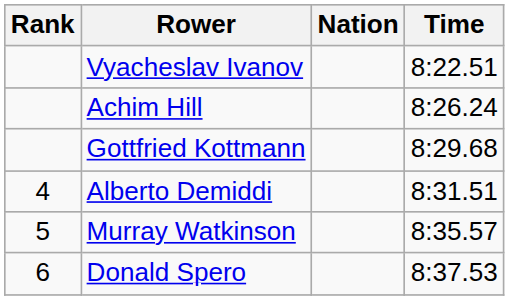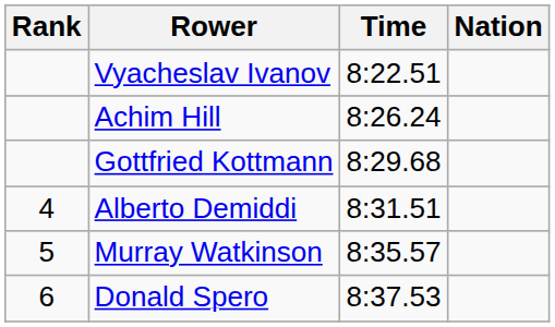columns swapped: Nation <-> Time
